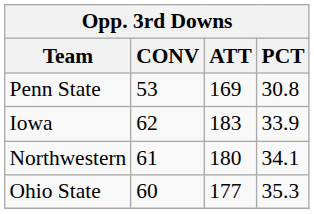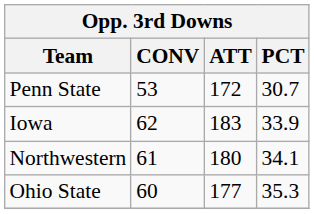Penn State | ATT: 169 -> 172
Penn State | PCT: 30.8 -> 30.7
